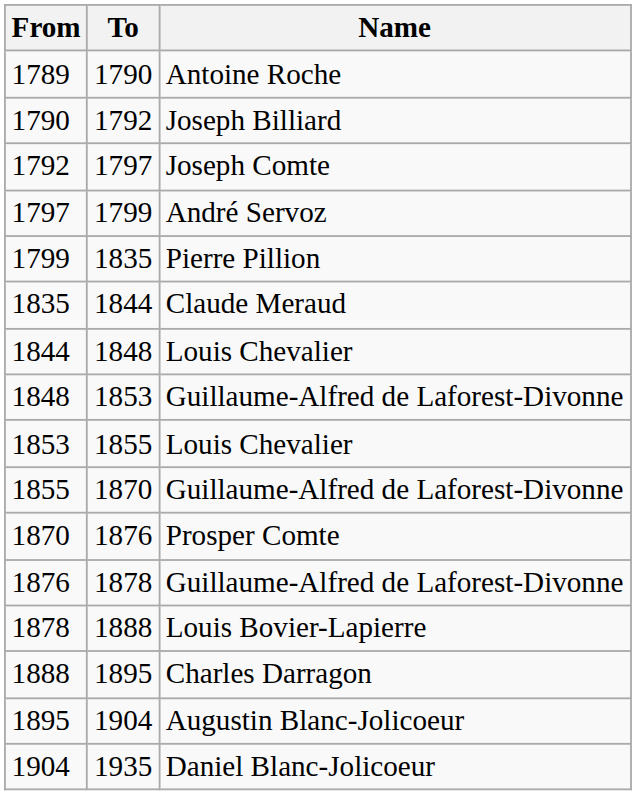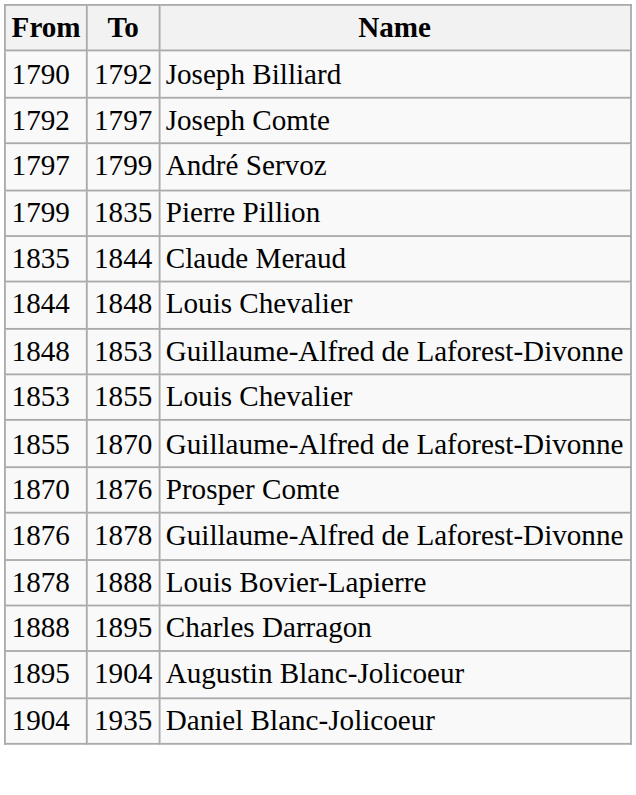- row: 1789 | 1790 | Antoine Roche
